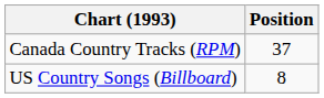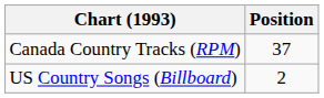US Country Songs (Billboard) | Position: 8 -> 2
